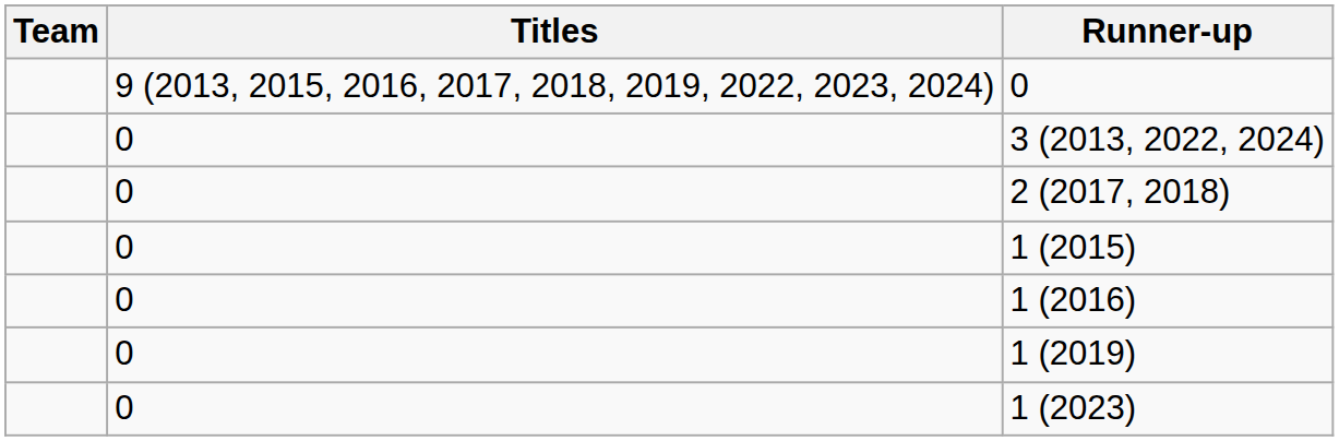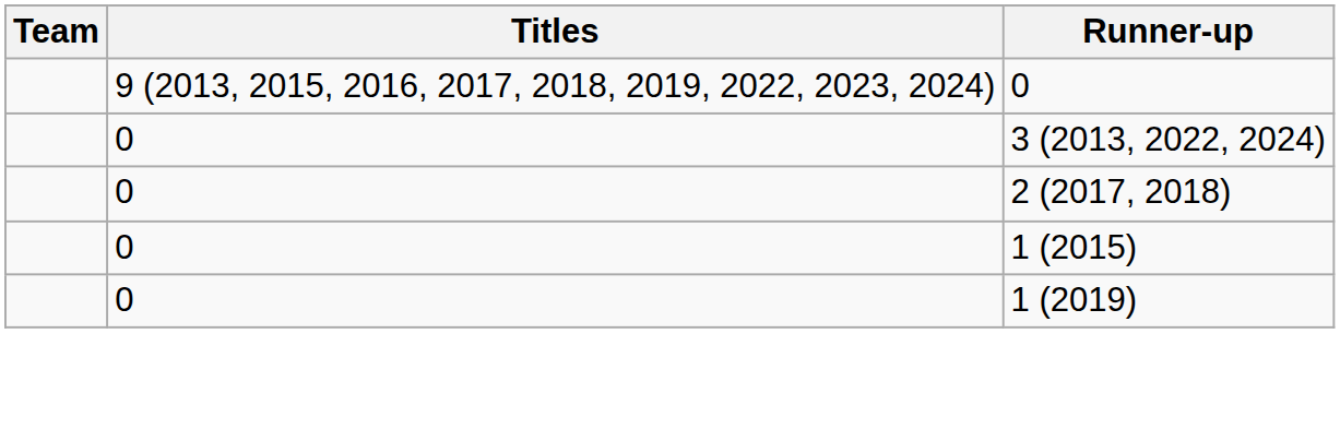- row: 0 | 1 (2016)
- row: 0 | 1 (2023)
